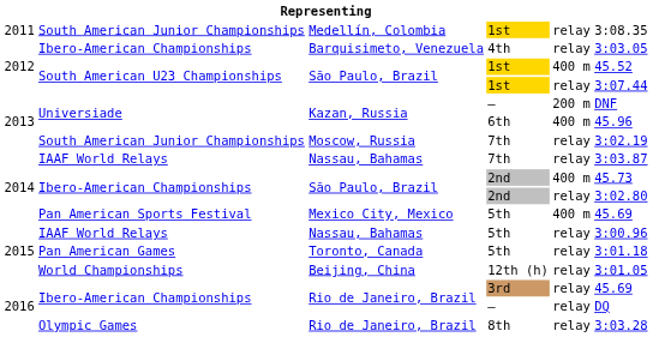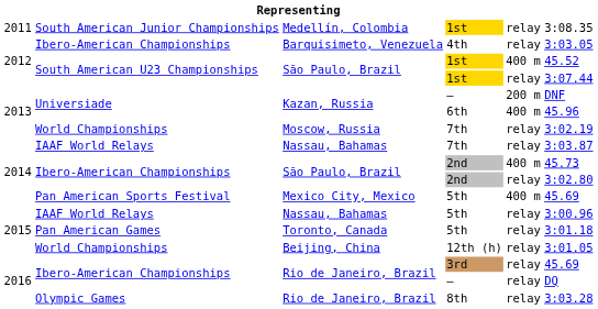Moscow, Russia | column 2: South American Junior Championships -> World Championships
